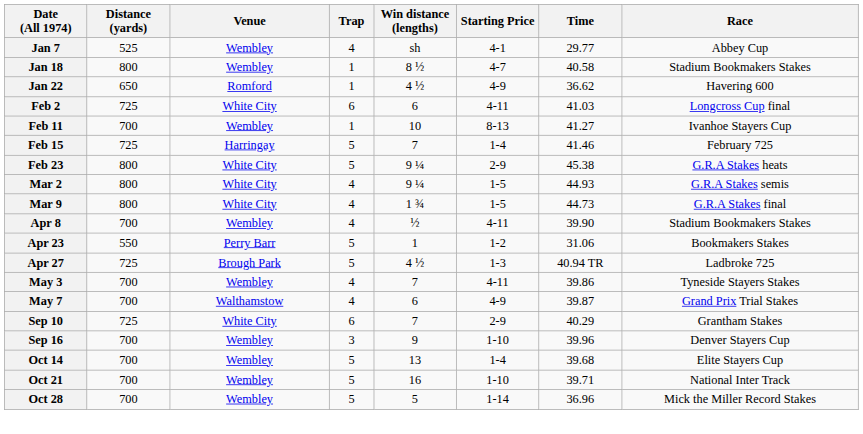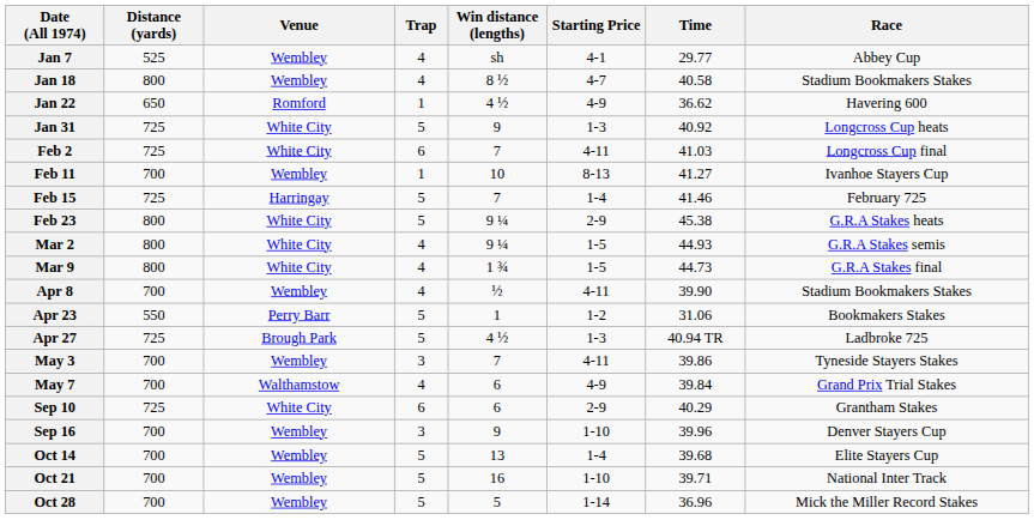Jan 18 | Trap: 1 -> 4
+ row: Jan 31 | 725 | White City | 5 | 9 | 1-3 | 40.92 | Longcross Cup heats
Feb 2 | Win distance (lengths): 6 -> 7
May 3 | Trap: 4 -> 3
May 7 | Time: 39.87 -> 39.84
Sep 10 | Win distance (lengths): 7 -> 6
